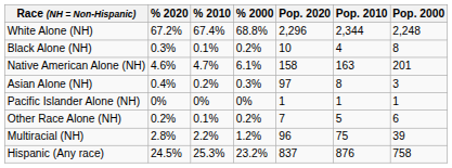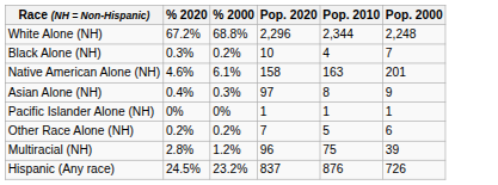- column: % 2010 | 67.4% | 0.1% | 4.7% | 0.2% | 0% | 0.1% | 2.2% | 25.3%
Black Alone (NH) | Pop. 2000: 8 -> 7
Asian Alone (NH) | Pop. 2000: 3 -> 9
Hispanic (Any race) | Pop. 2000: 758 -> 726
